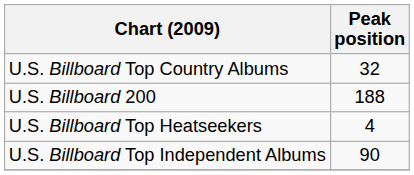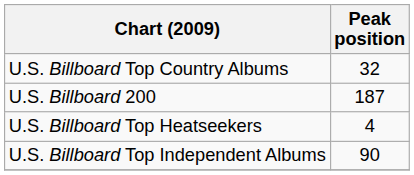U.S. Billboard 200 | Peak position: 188 -> 187
